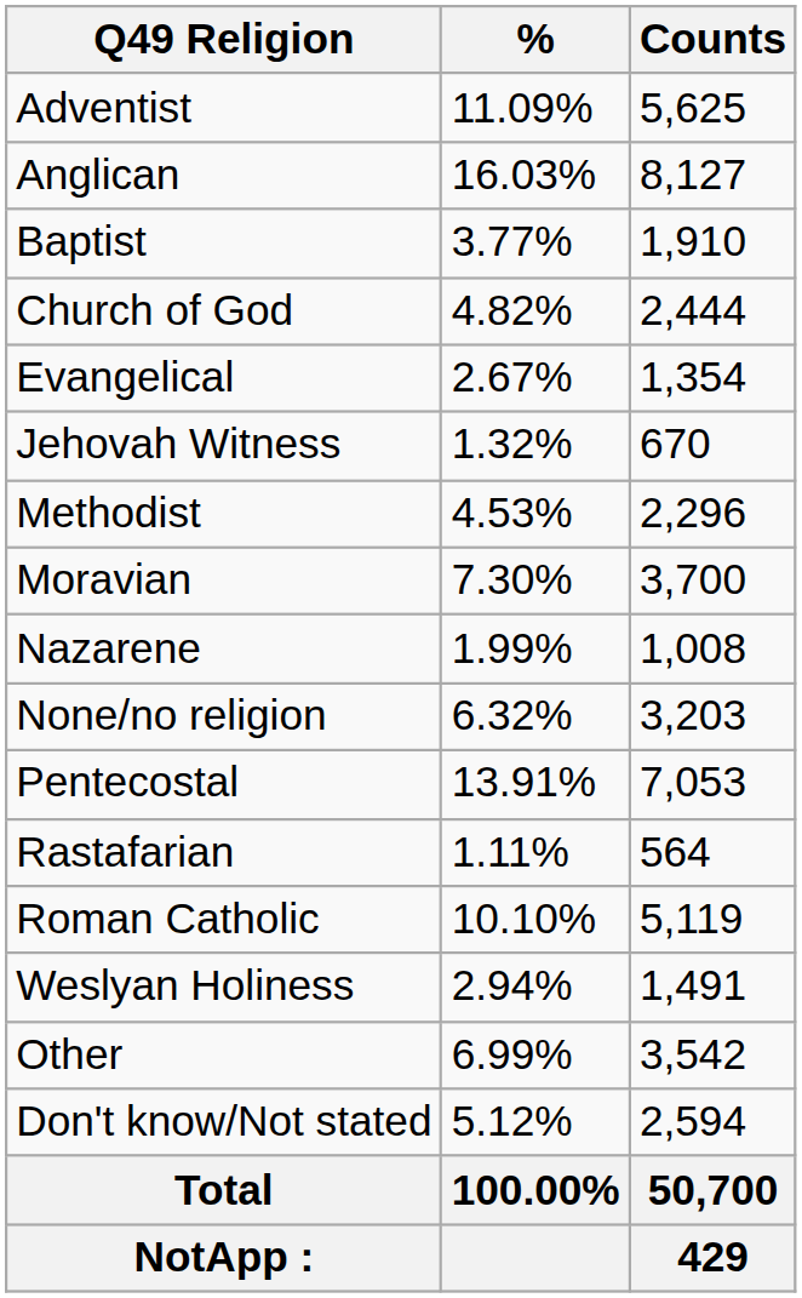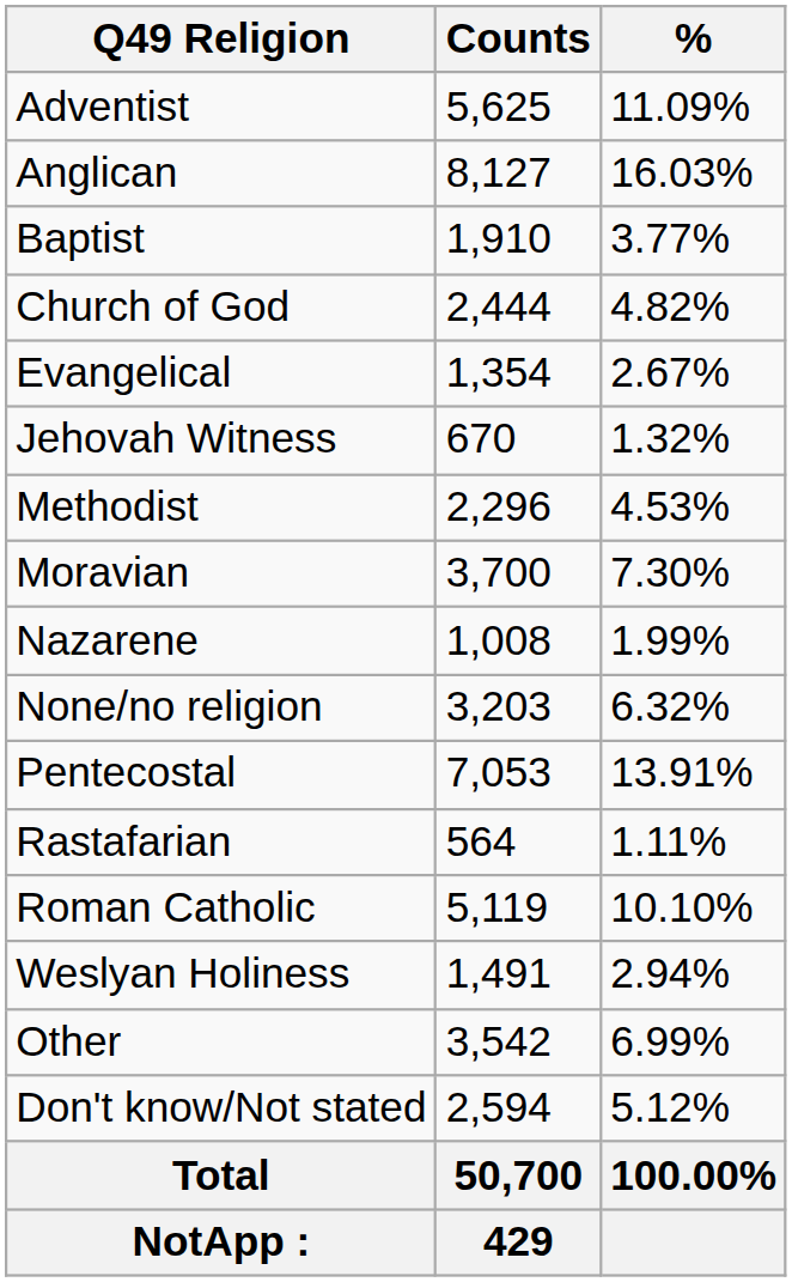columns swapped: Counts <-> %
